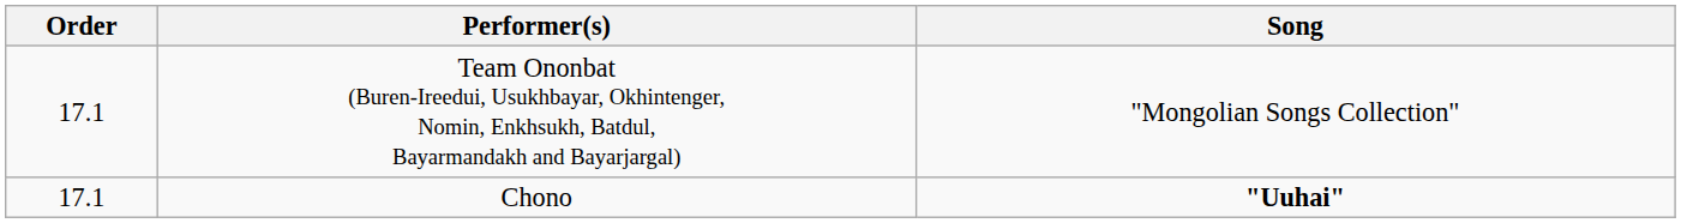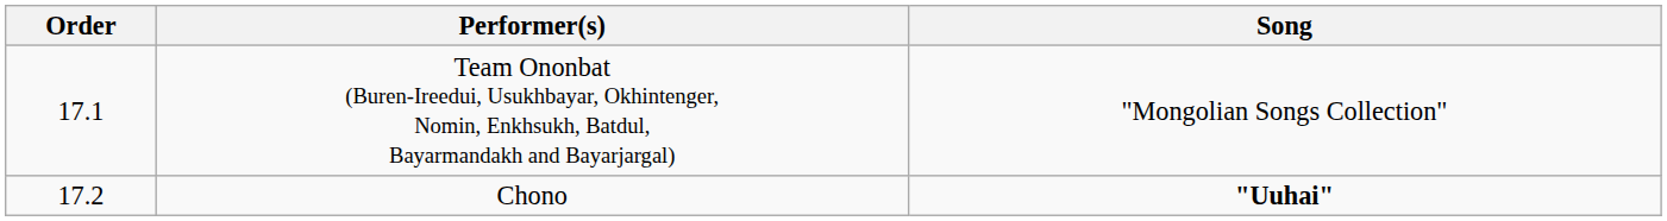Chono | Order: 17.1 -> 17.2
